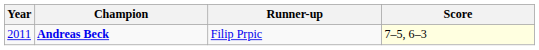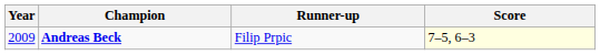Andreas Beck | Year: 2011 -> 2009
